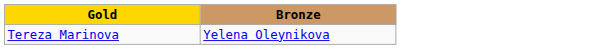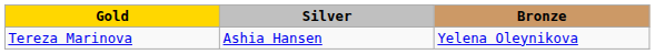+ column: Silver | Ashia Hansen
